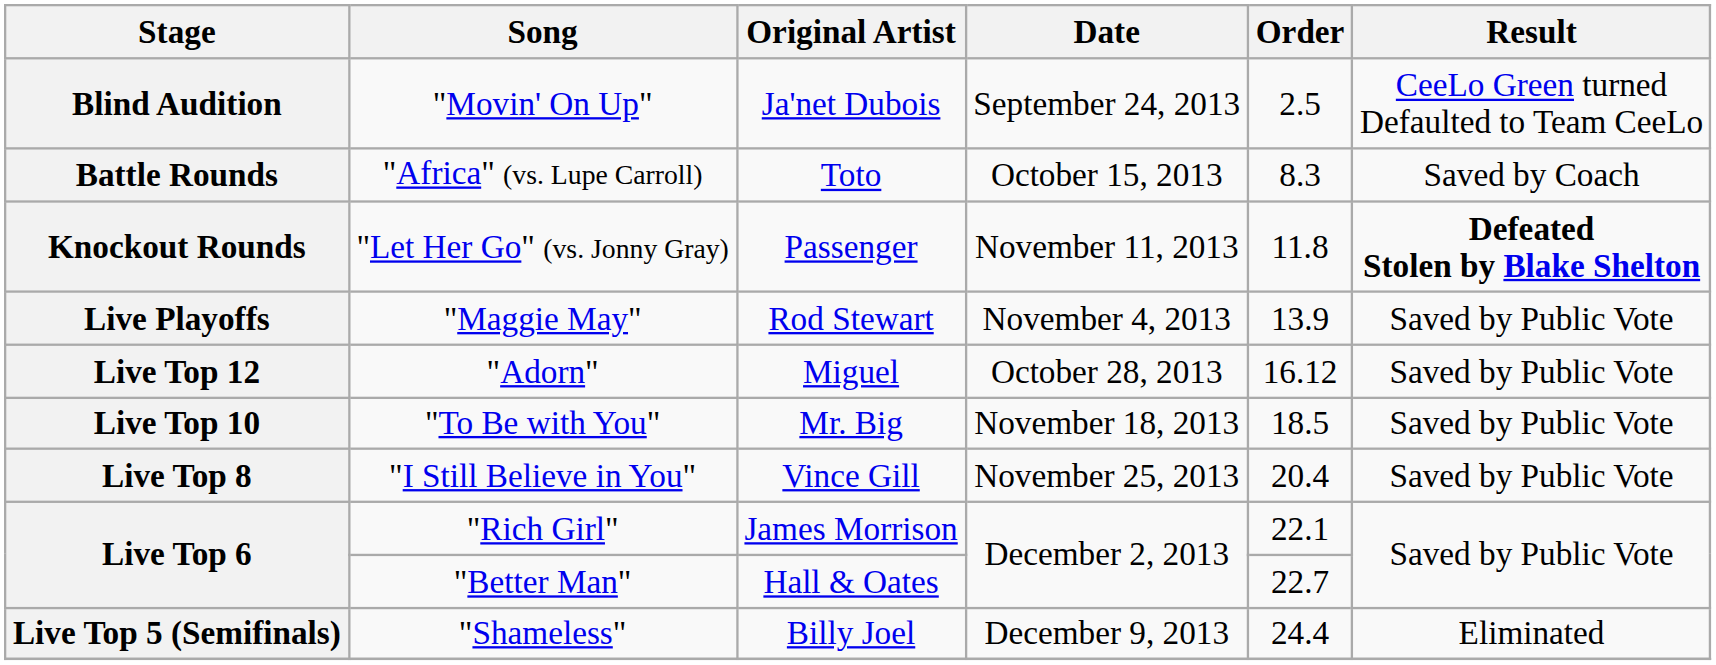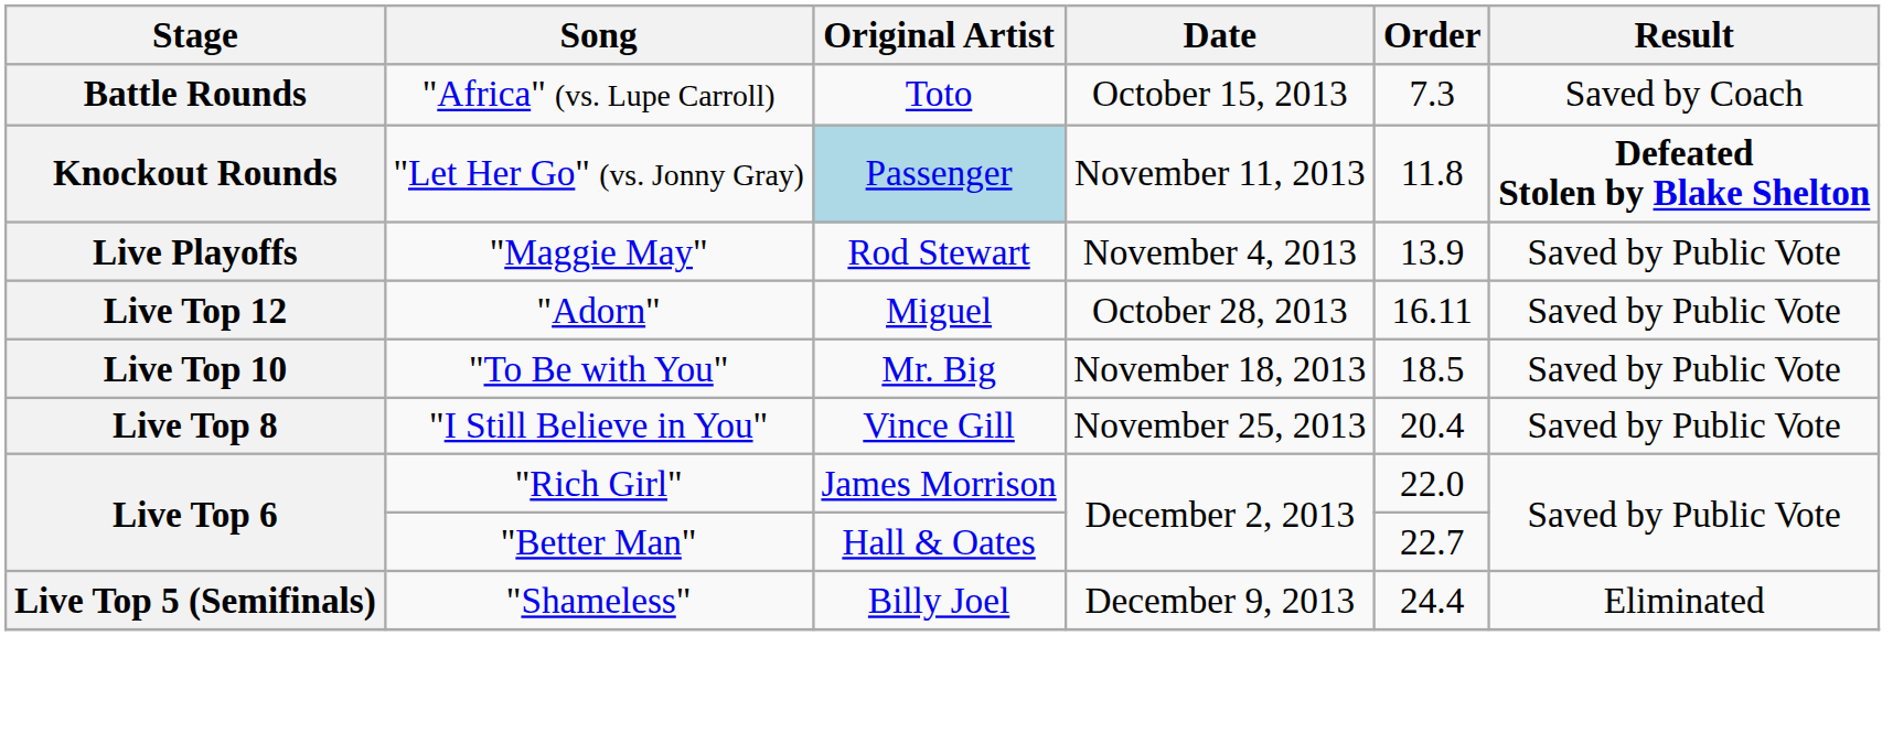- row: Blind Audition | "Movin' On Up" | Ja'net Dubois | September 24, 2013 | 2.5 | CeeLo Green turned Defaulted to Team CeeLo
Battle Rounds | Order: 8.3 -> 7.3
Knockout Rounds | Original Artist: no background -> lightblue background
Live Top 12 | Order: 16.12 -> 16.11
Live Top 6 / "Rich Girl" | Order: 22.1 -> 22.0
